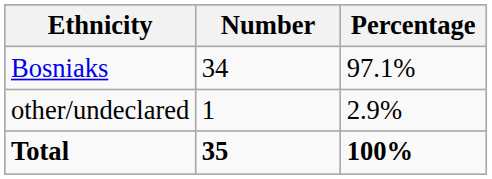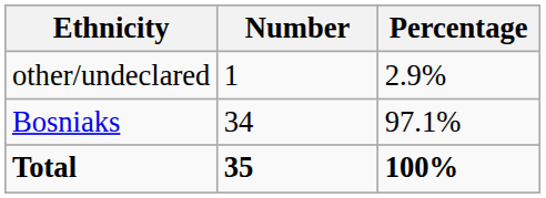rows swapped: Bosniaks <-> other/undeclared
